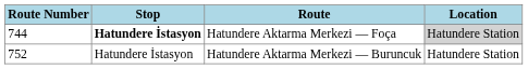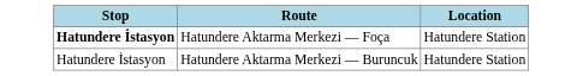- column: Route Number | 744 | 752
Hatundere Aktarma Merkezi — Foça | Location: lightgrey background -> no background
